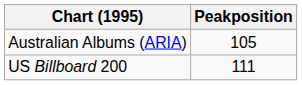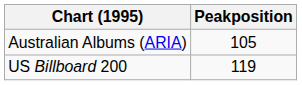US Billboard 200 | Peakposition: 111 -> 119
